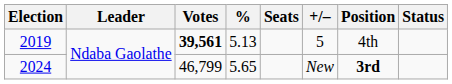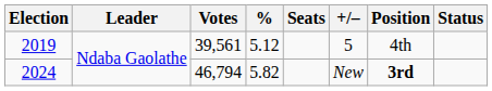2019 | Votes: bold -> normal
2019 | %: 5.13 -> 5.12
2024 | Votes: 46,799 -> 46,794
2024 | %: 5.65 -> 5.82
